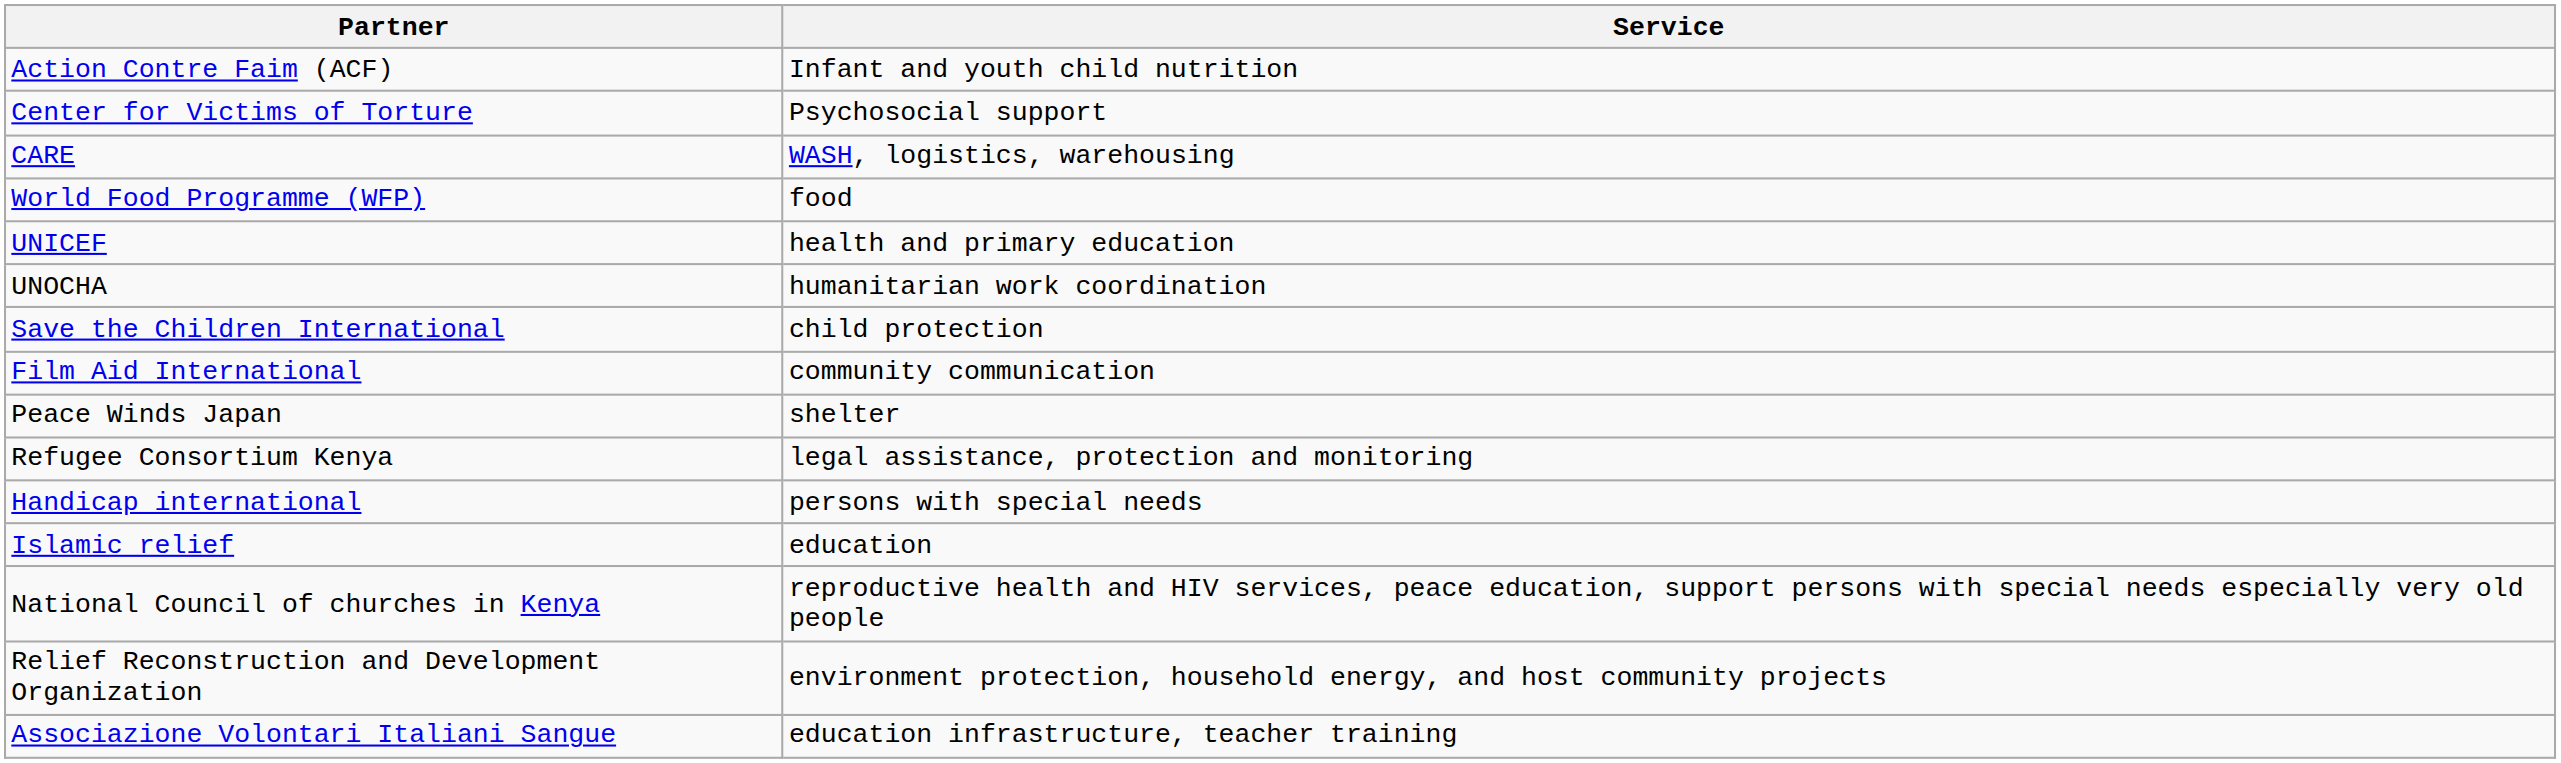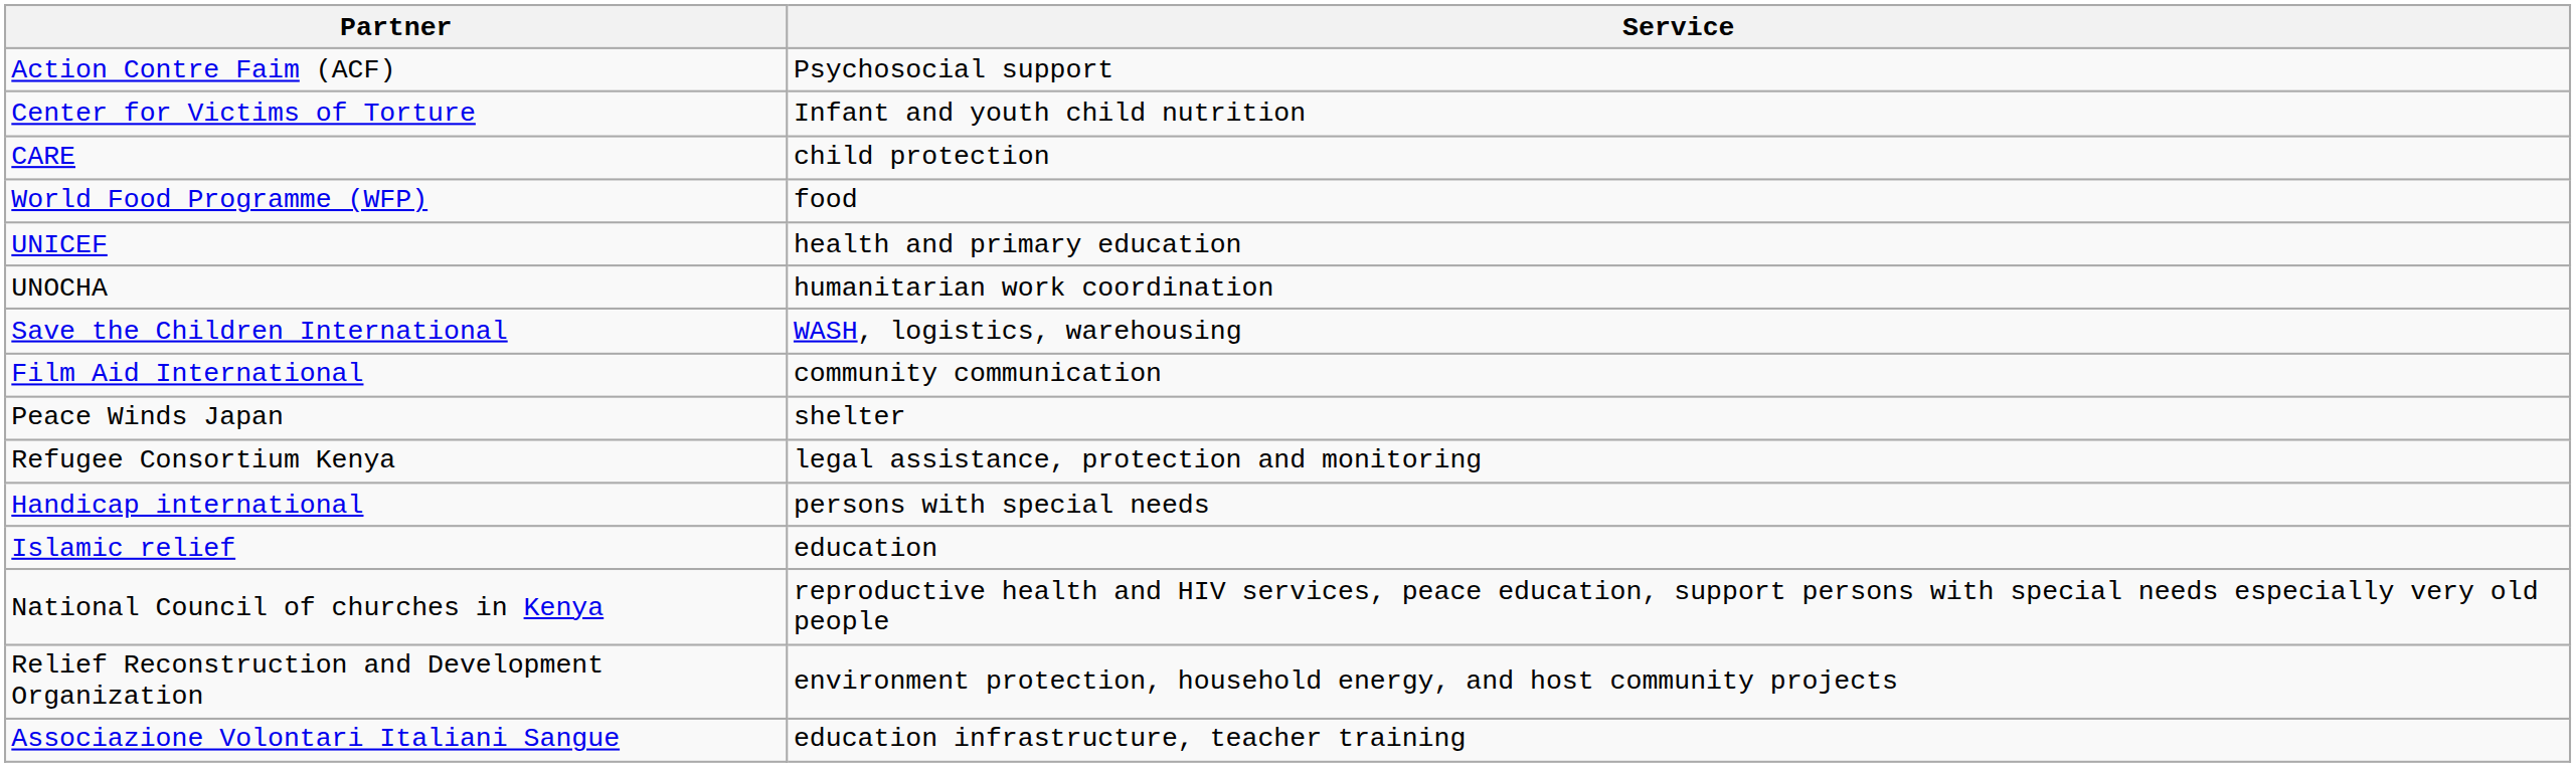Action Contre Faim (ACF) | Service: Infant and youth child nutrition -> Psychosocial support
Center for Victims of Torture | Service: Psychosocial support -> Infant and youth child nutrition
CARE | Service: WASH, logistics, warehousing -> child protection
Save the Children International | Service: child protection -> WASH, logistics, warehousing
